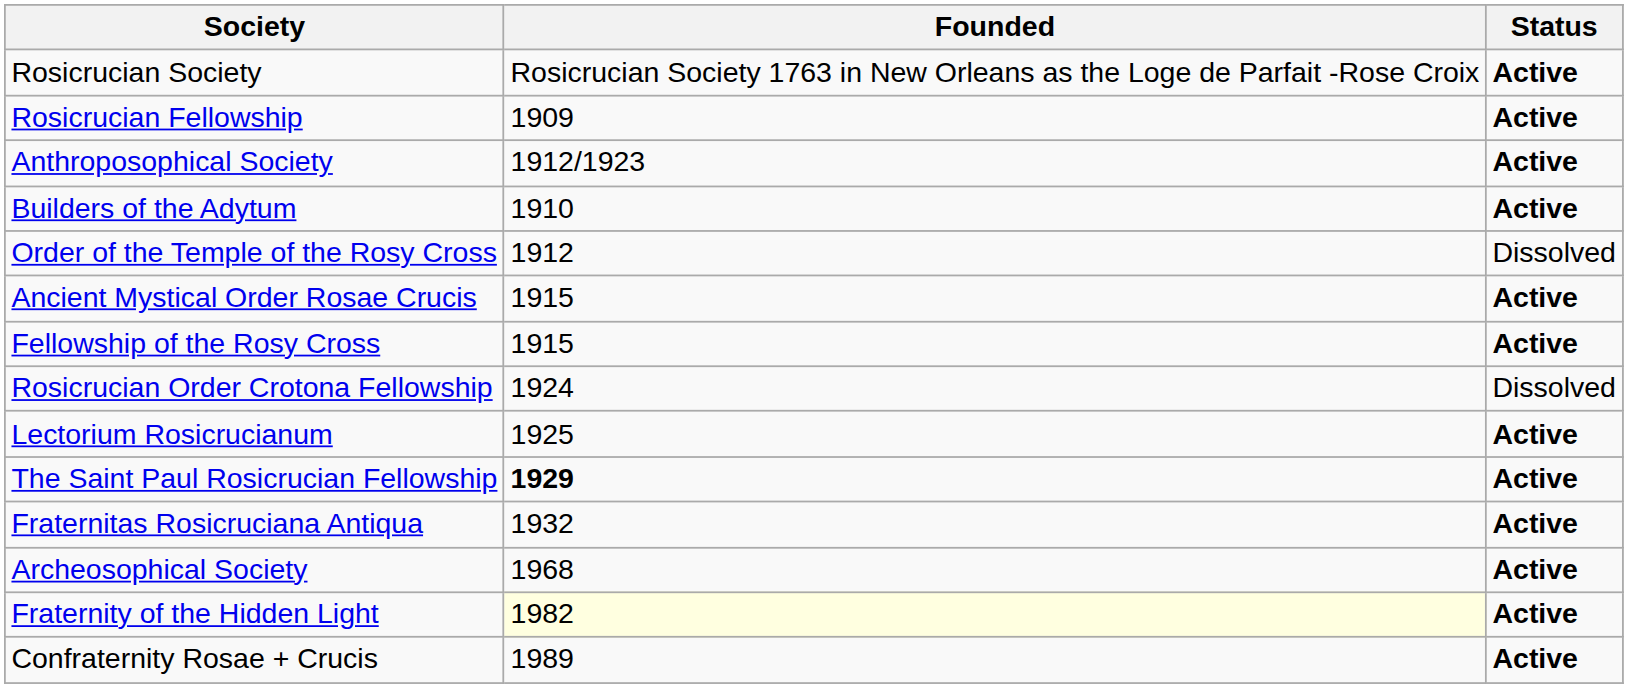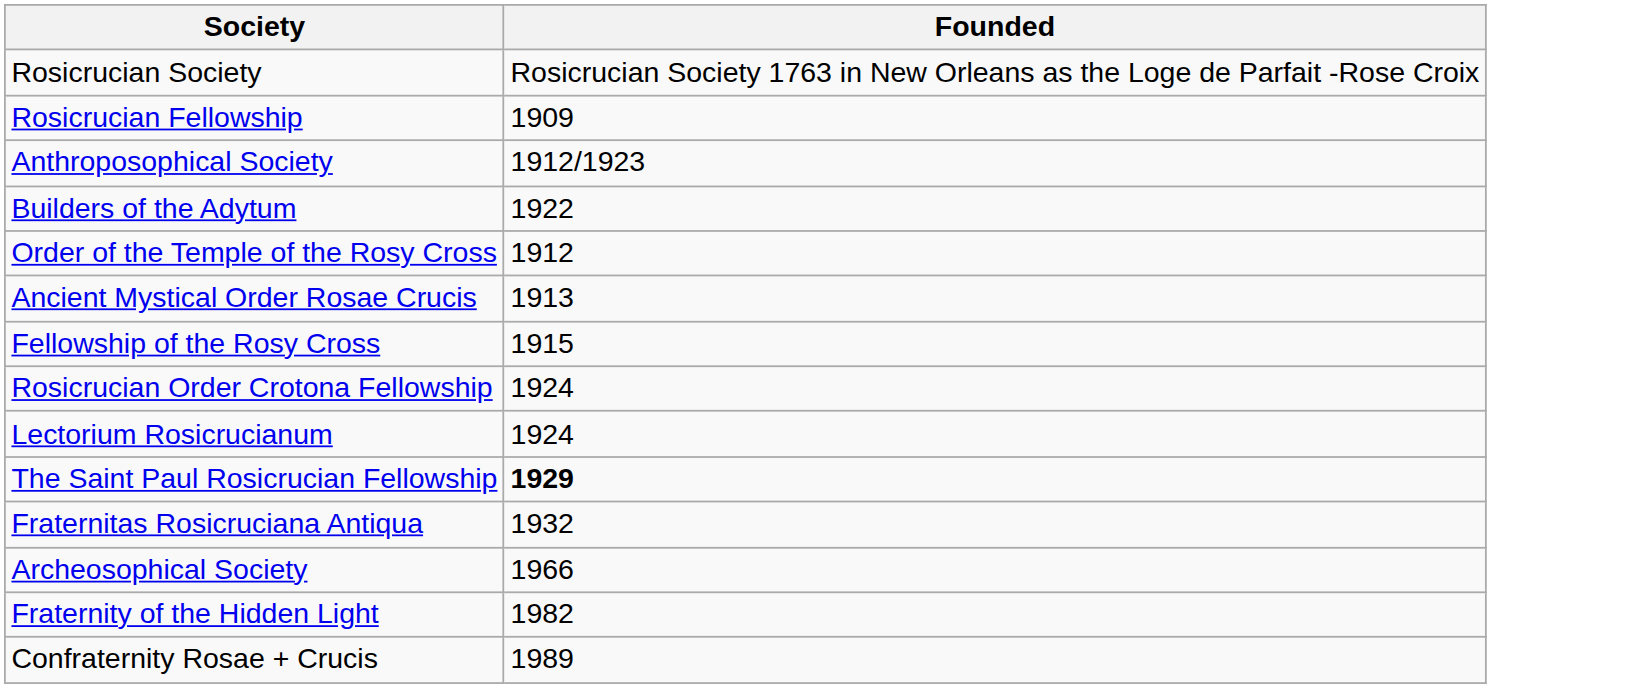- column: Status | Active | Active | Active | Active | Dissolved | Active | Active | Dissolved | Active | Active | Active | Active | Active | Active
Builders of the Adytum | Founded: 1910 -> 1922
Ancient Mystical Order Rosae Crucis | Founded: 1915 -> 1913
Lectorium Rosicrucianum | Founded: 1925 -> 1924
Archeosophical Society | Founded: 1968 -> 1966
Fraternity of the Hidden Light | Founded: lightyellow background -> no background
